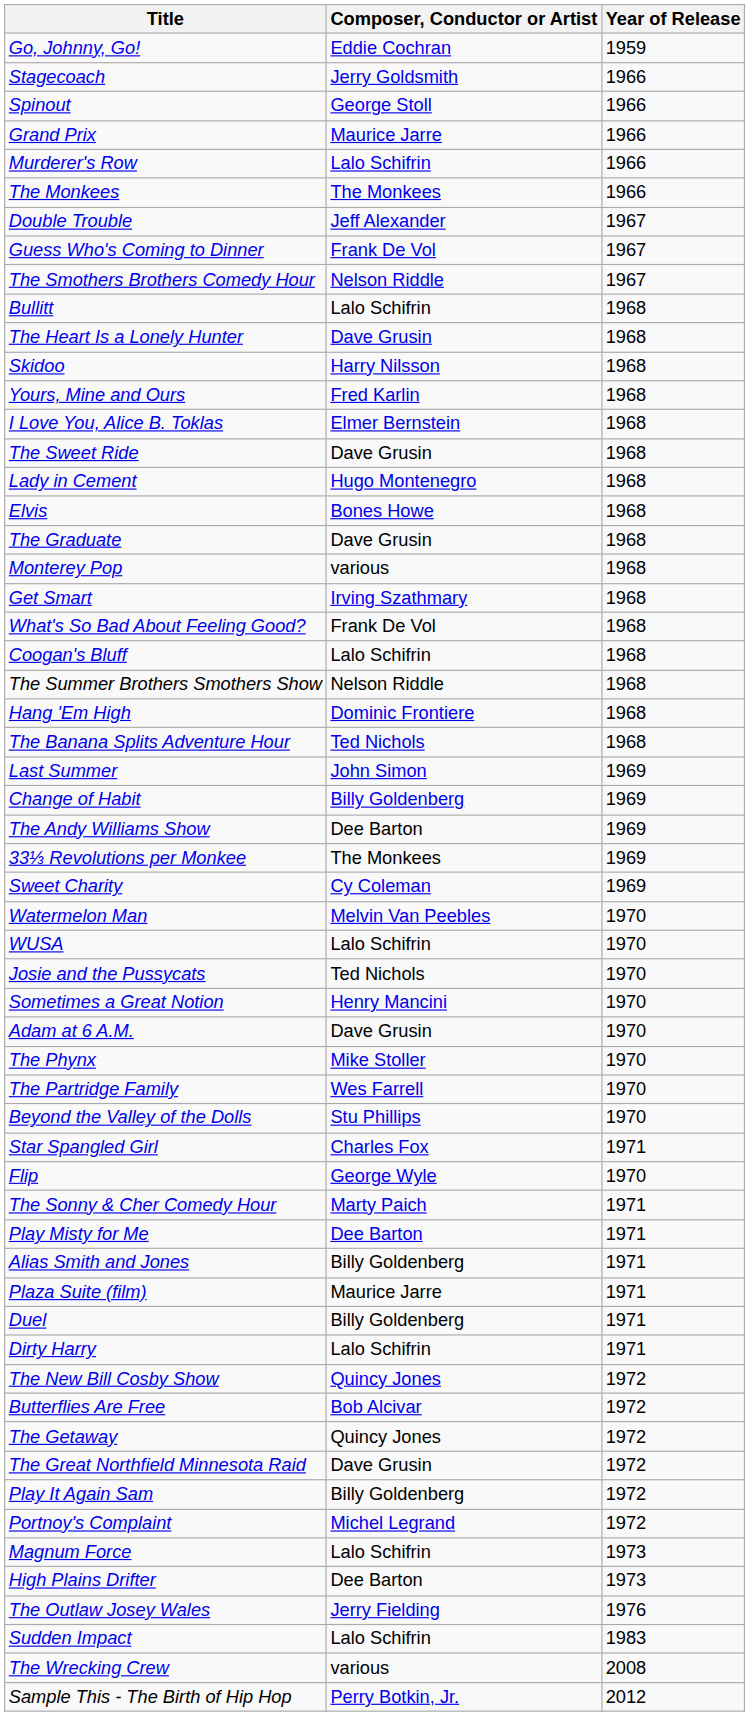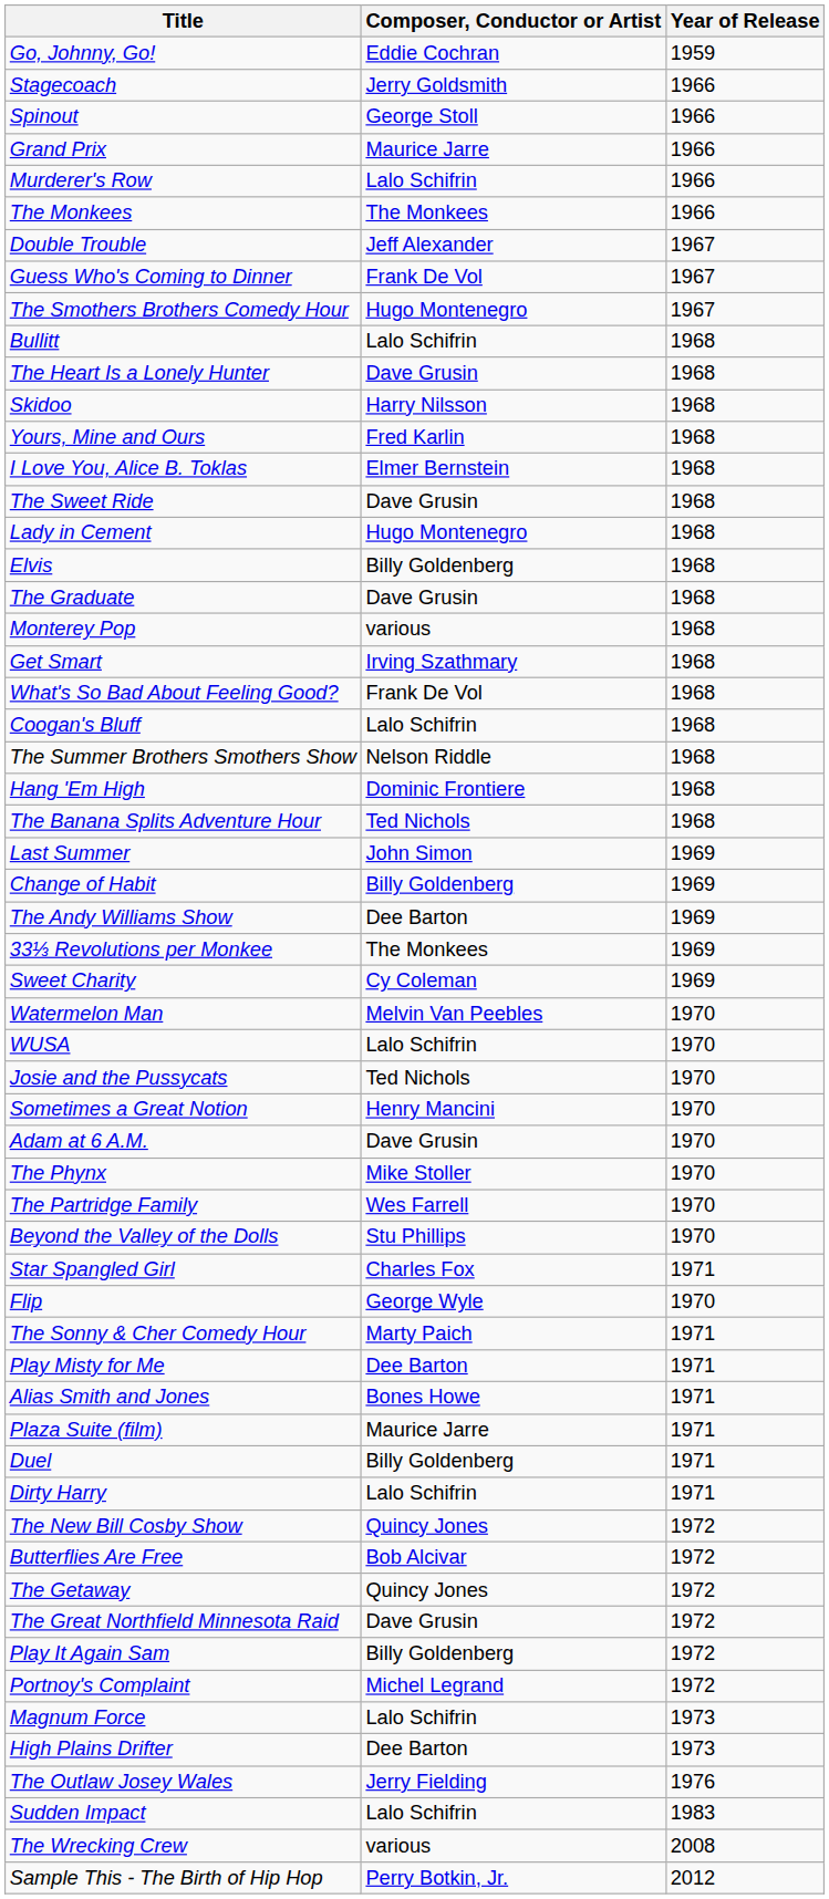The Smothers Brothers Comedy Hour | Composer, Conductor or Artist: Nelson Riddle -> Hugo Montenegro
Elvis | Composer, Conductor or Artist: Bones Howe -> Billy Goldenberg
Alias Smith and Jones | Composer, Conductor or Artist: Billy Goldenberg -> Bones Howe
